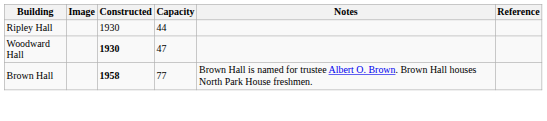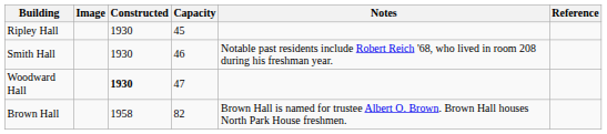Ripley Hall | Capacity: 44 -> 45
+ row: Smith Hall | 1930 | 46 | Notable past residents include Robert Reich '68, who lived in room 208 during his freshman year.
Brown Hall | Constructed: bold -> normal
Brown Hall | Capacity: 77 -> 82
